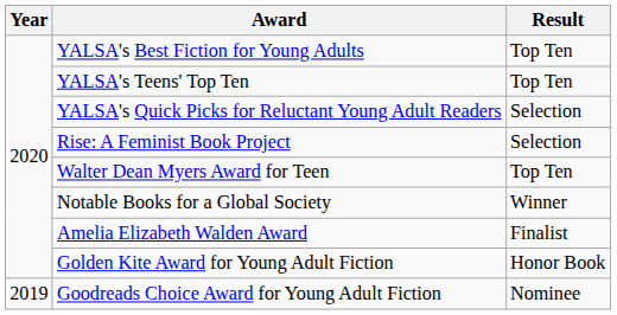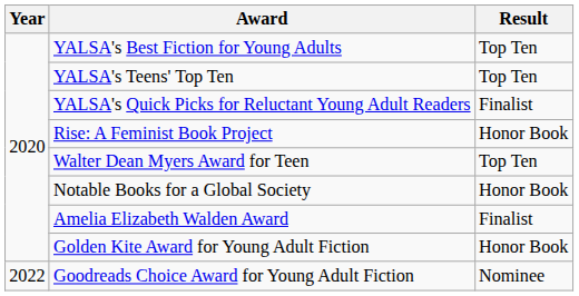YALSA's Quick Picks for Reluctant Young Adult Readers | Result: Selection -> Finalist
Rise: A Feminist Book Project | Result: Selection -> Honor Book
Notable Books for a Global Society | Result: Winner -> Honor Book
Goodreads Choice Award for Young Adult Fiction | Year: 2019 -> 2022
